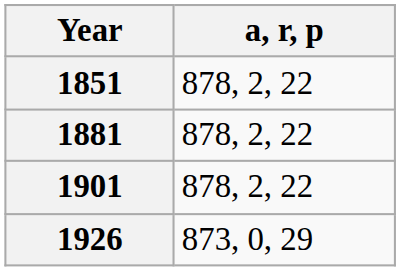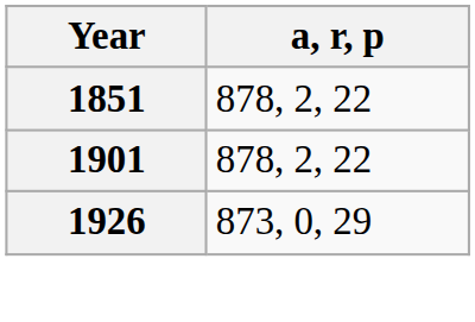- row: 1881 | 878, 2, 22
